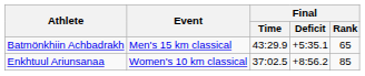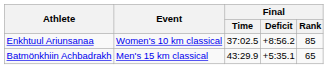rows swapped: Batmönkhiin Achbadrakh <-> Enkhtuul Ariunsanaa
